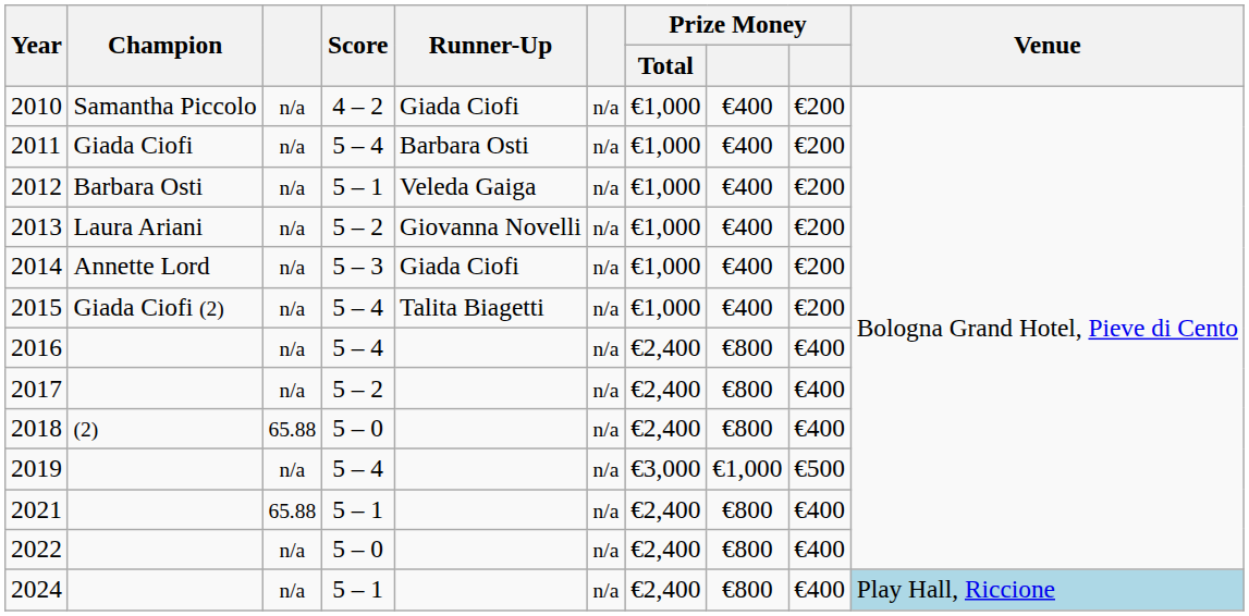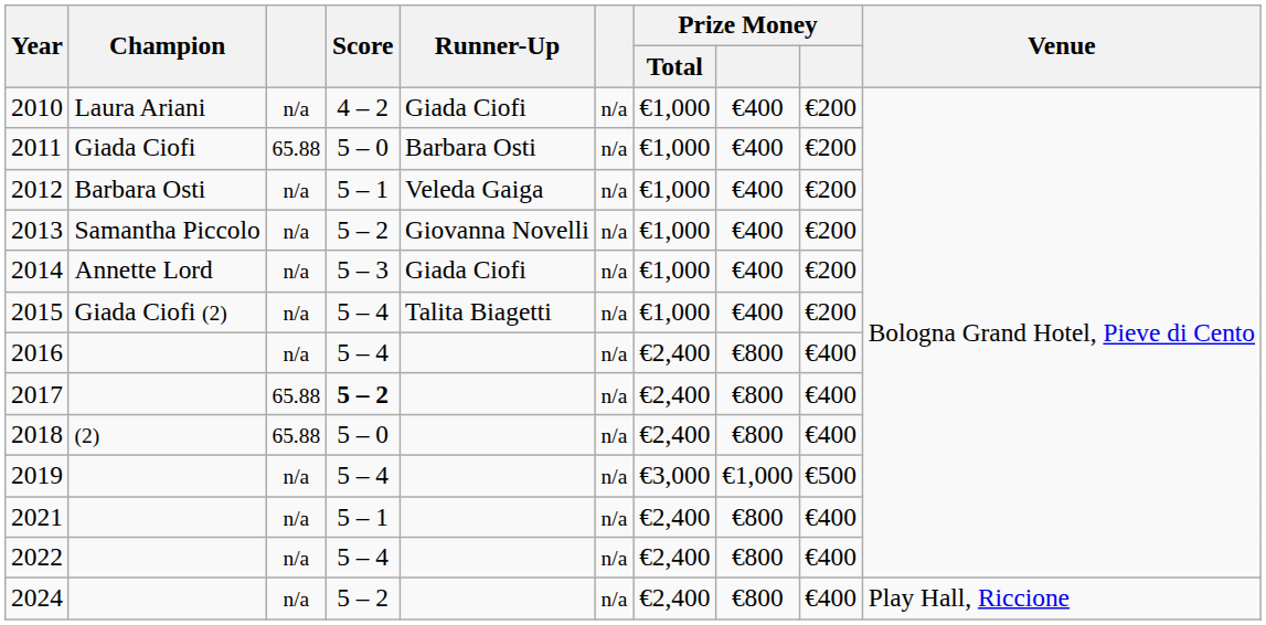2010 | Champion: Samantha Piccolo -> Laura Ariani
2011 | column 3: n/a -> 65.88
2011 | Score: 5 – 4 -> 5 – 0
2013 | Champion: Laura Ariani -> Samantha Piccolo
2017 | column 3: n/a -> 65.88
2017 | Score: normal -> bold
2021 | column 3: 65.88 -> n/a
2022 | Score: 5 – 0 -> 5 – 4
2024 | Score: 5 – 1 -> 5 – 2
2024 | Venue: lightblue background -> no background
